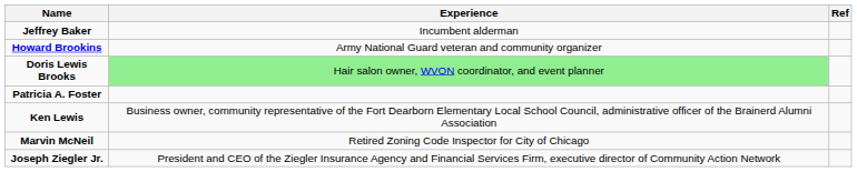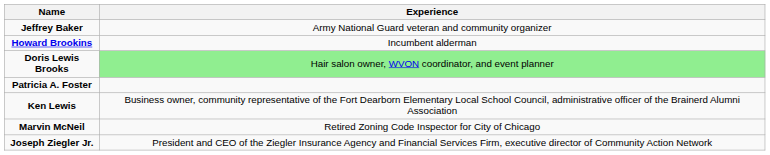- column: Ref
Jeffrey Baker | Experience: Incumbent alderman -> Army National Guard veteran and community organizer
Howard Brookins | Experience: Army National Guard veteran and community organizer -> Incumbent alderman
